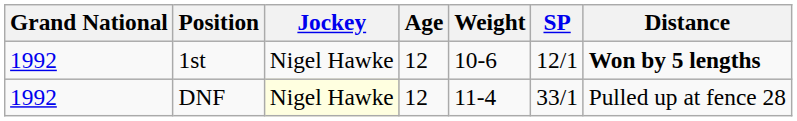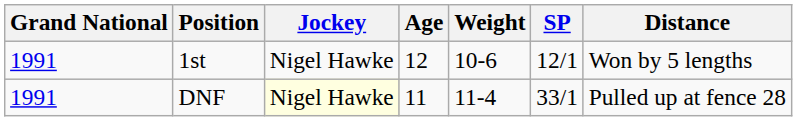1st | Grand National: 1992 -> 1991
1st | Distance: bold -> normal
DNF | Grand National: 1992 -> 1991
DNF | Age: 12 -> 11
